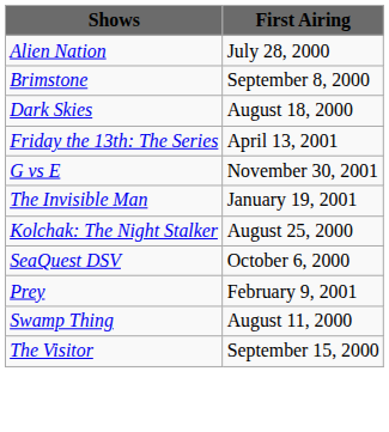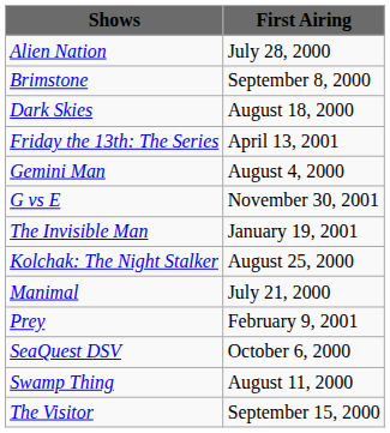+ row: Gemini Man | August 4, 2000
+ row: Manimal | July 21, 2000
rows swapped: Prey <-> SeaQuest DSV
